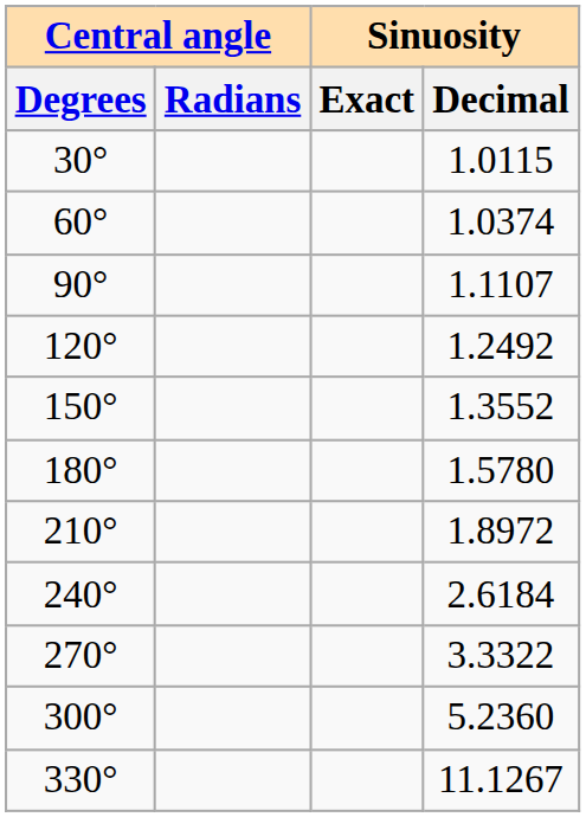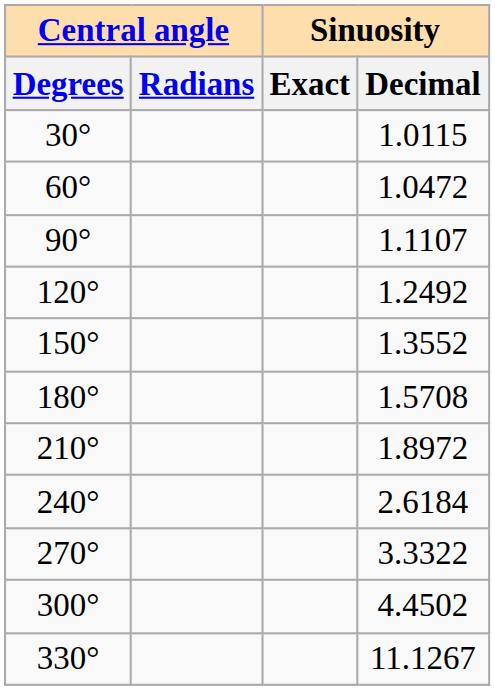60° | Sinuosity / Decimal: 1.0374 -> 1.0472
180° | Sinuosity / Decimal: 1.5780 -> 1.5708
300° | Sinuosity / Decimal: 5.2360 -> 4.4502
